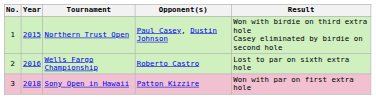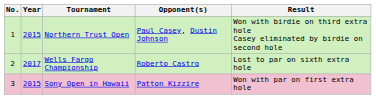Wells Fargo Championship | Year: 2016 -> 2017
Sony Open in Hawaii | Year: 2018 -> 2015
